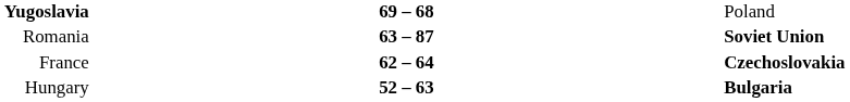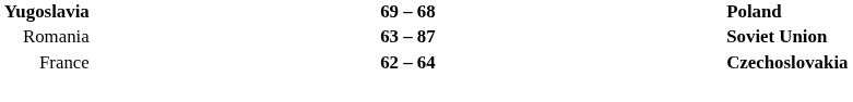Yugoslavia | column 3: normal -> bold
- row: Hungary | 52 – 63 | Bulgaria
